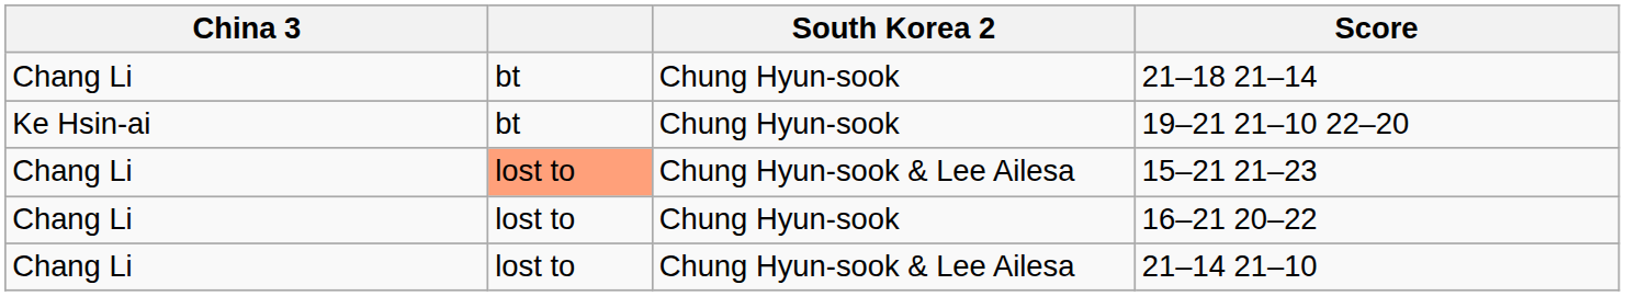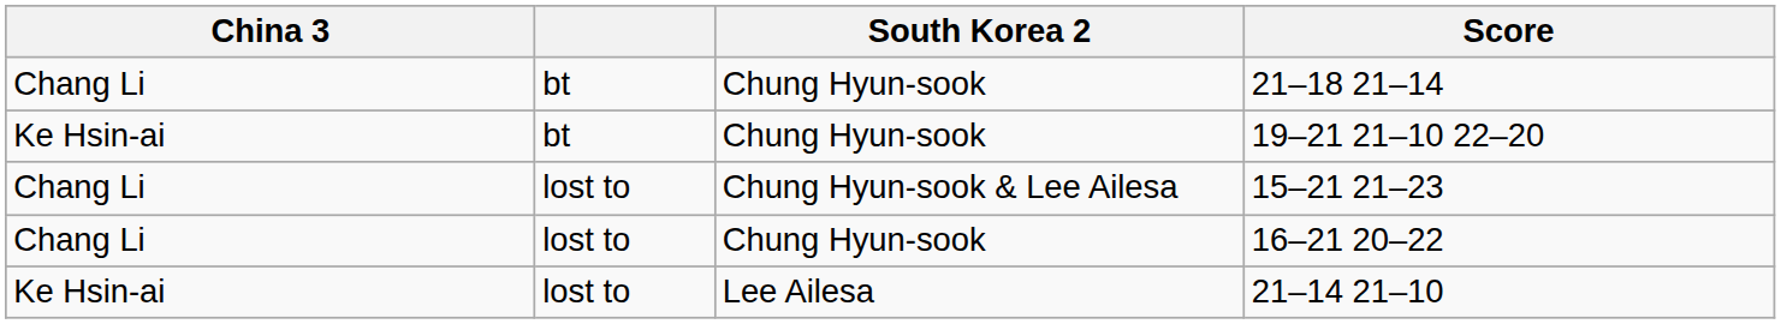15–21 21–23 | column 2: lightsalmon background -> no background
21–14 21–10 | China 3: Chang Li -> Ke Hsin-ai
21–14 21–10 | South Korea 2: Chung Hyun-sook & Lee Ailesa -> Lee Ailesa
